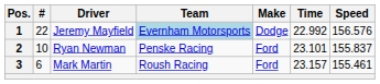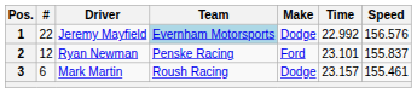2 | #: 10 -> 12
3 | Make: Ford -> Dodge
